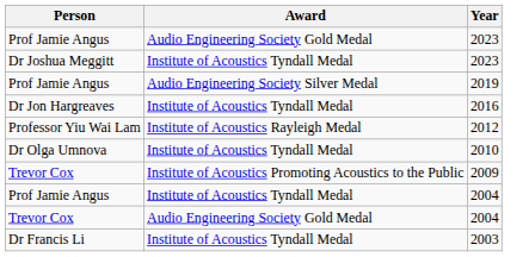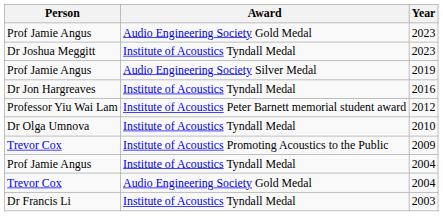2012 | Award: Institute of Acoustics Rayleigh Medal -> Institute of Acoustics Peter Barnett memorial student award
